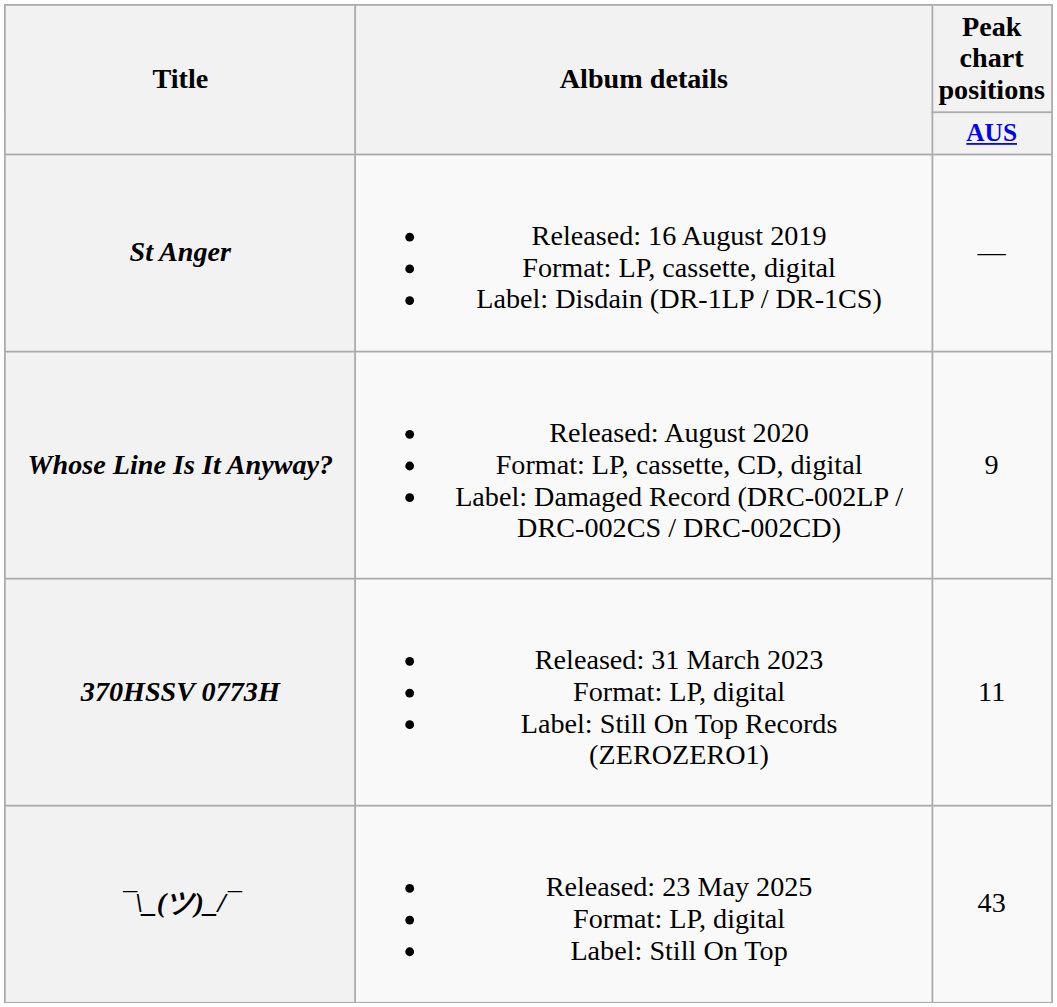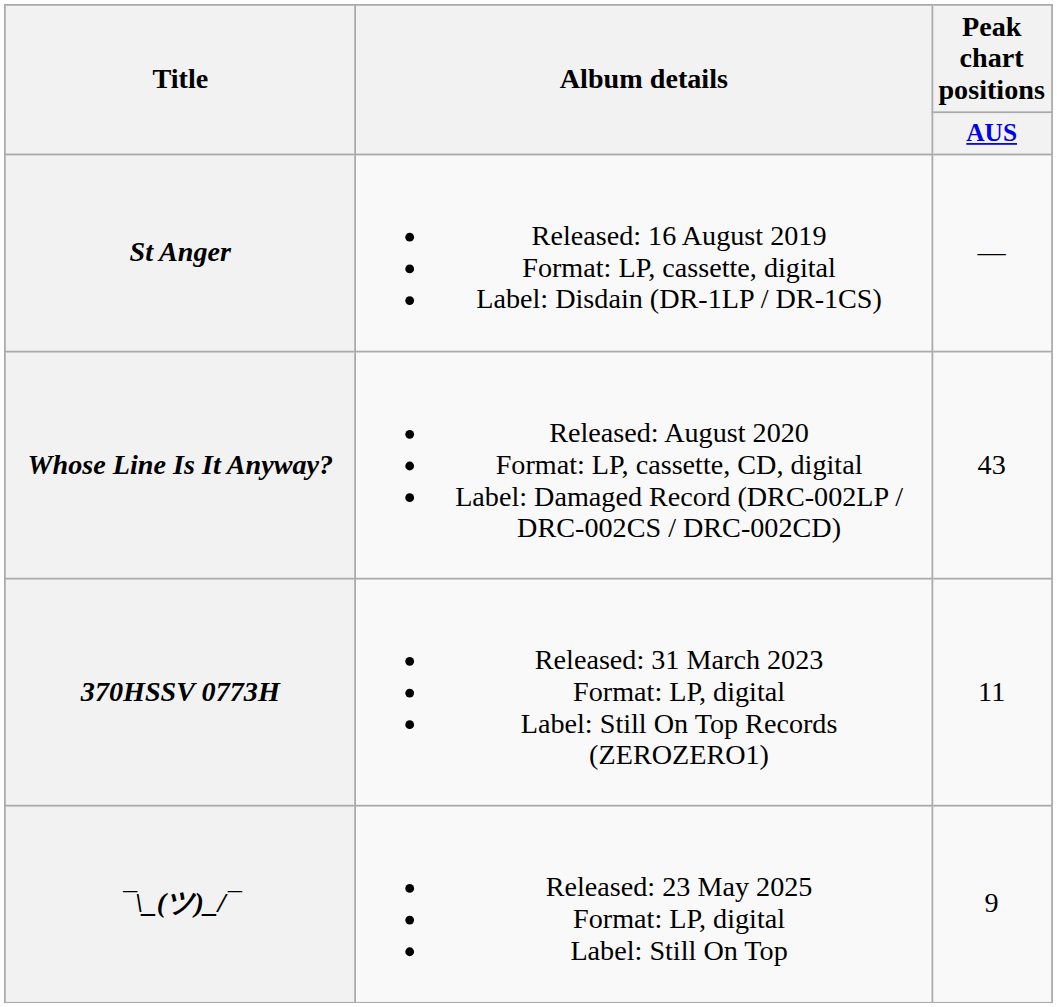Whose Line Is It Anyway? | Peak chart positions / AUS: 9 -> 43
¯\_(ツ)_/¯ | Peak chart positions / AUS: 43 -> 9
